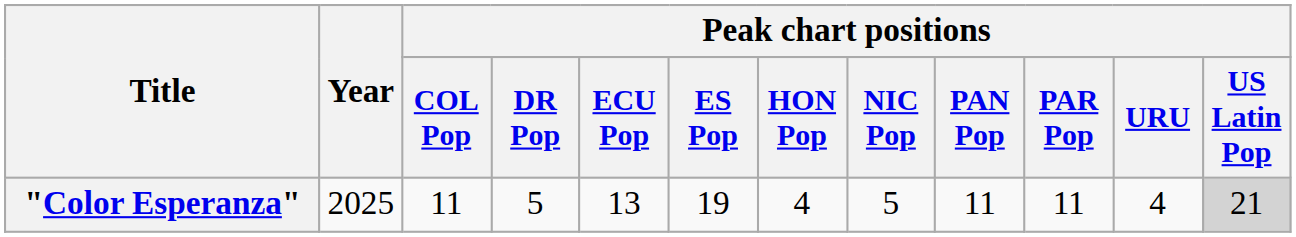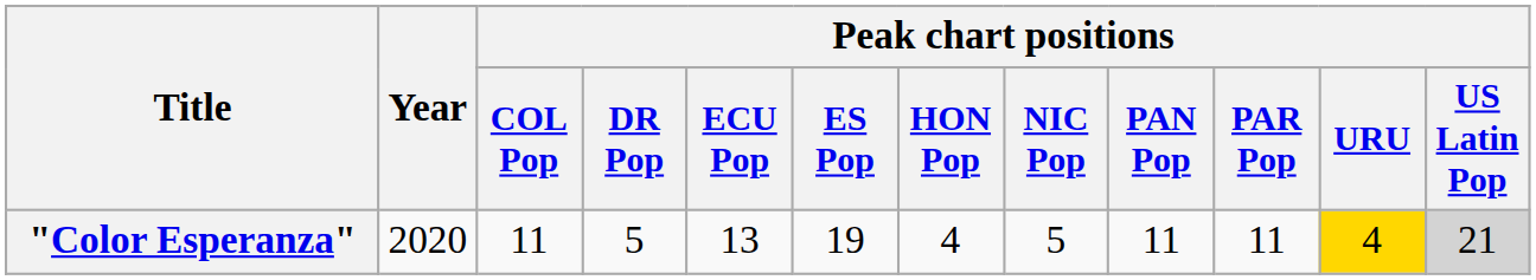"Color Esperanza" | Year: 2025 -> 2020
"Color Esperanza" | Peak chart positions / URU: no background -> gold background
